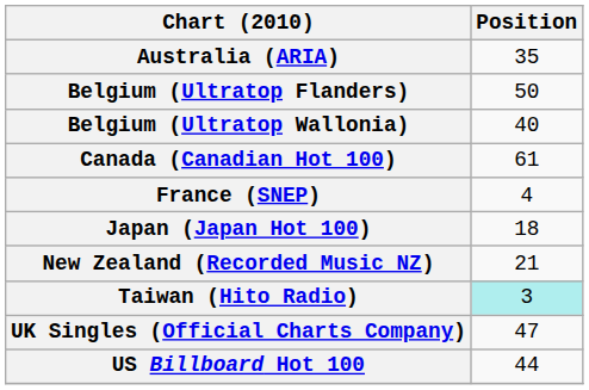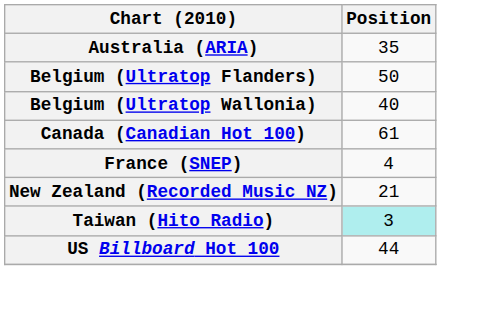- row: Japan (Japan Hot 100) | 18
- row: UK Singles (Official Charts Company) | 47
